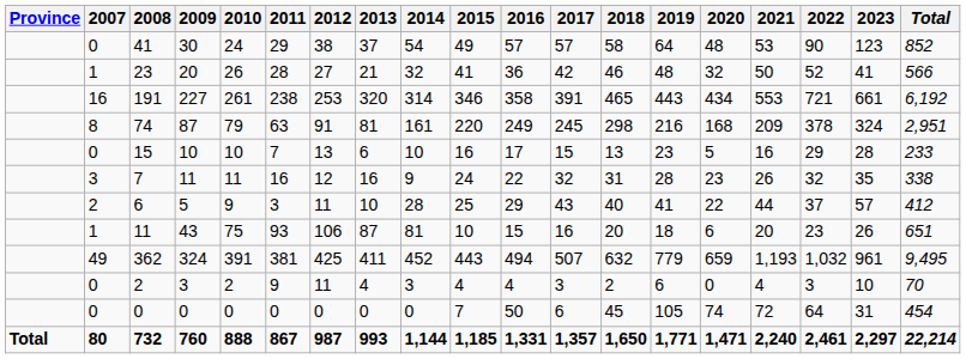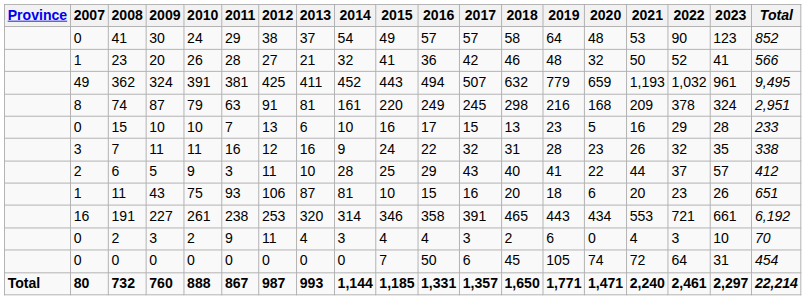rows swapped: 362 <-> 191
